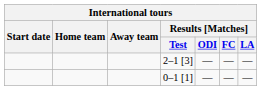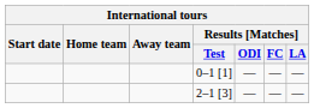rows swapped: 2–1 [3] <-> 0–1 [1]
